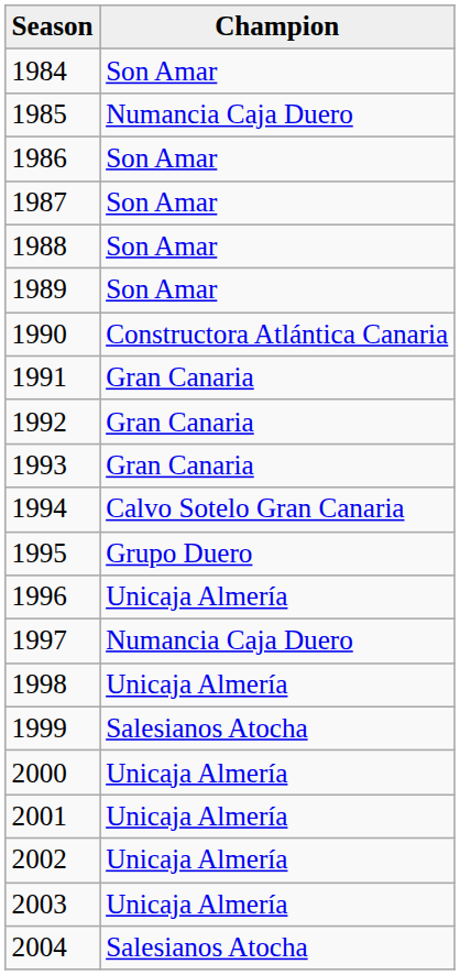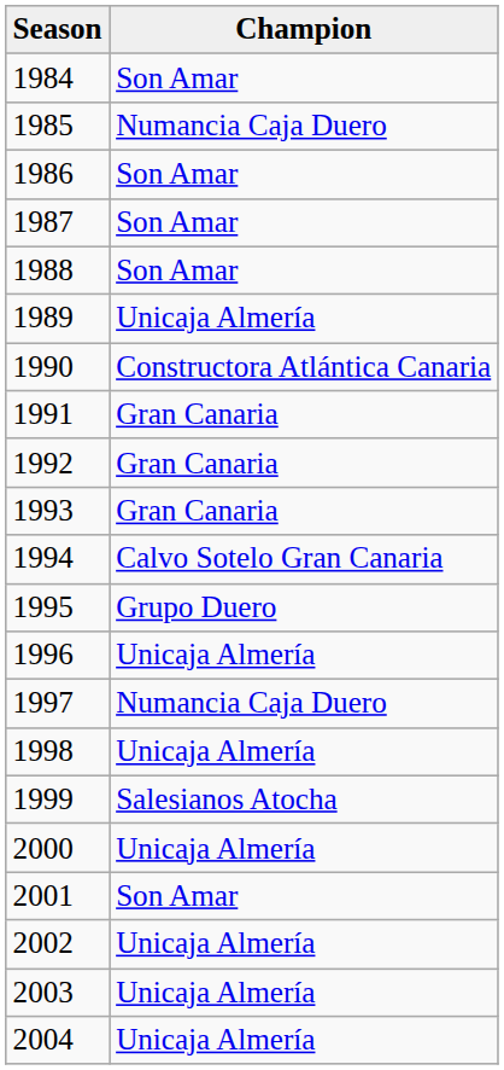1989 | Champion: Son Amar -> Unicaja Almería
2001 | Champion: Unicaja Almería -> Son Amar
2004 | Champion: Salesianos Atocha -> Unicaja Almería
